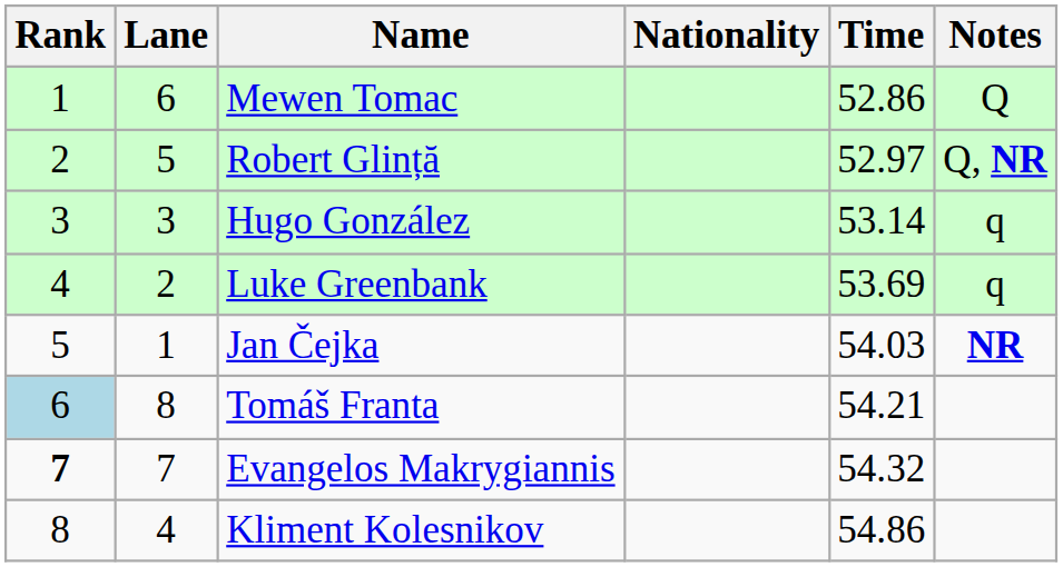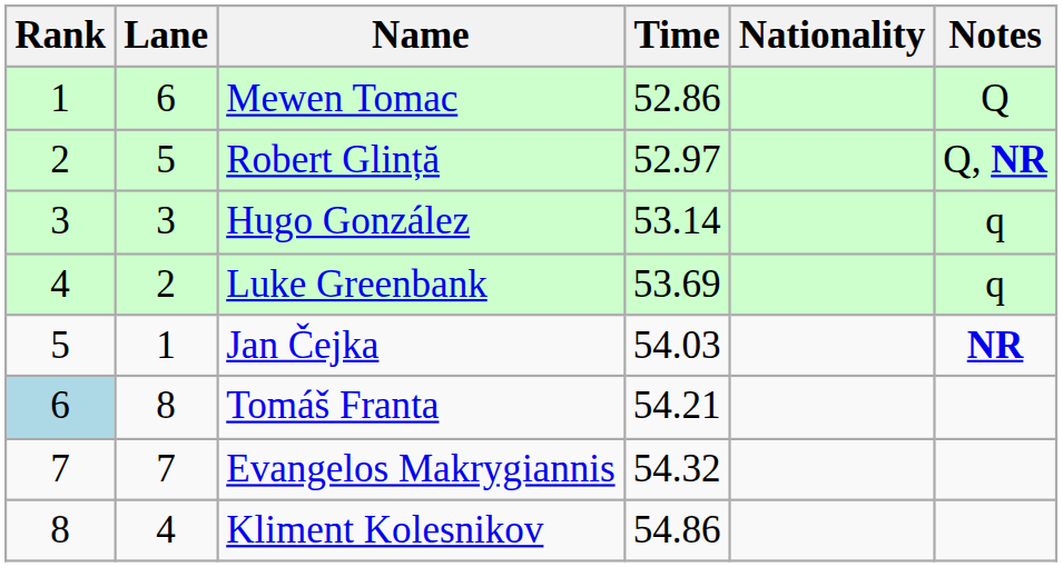columns swapped: Nationality <-> Time
Evangelos Makrygiannis | Rank: bold -> normal
